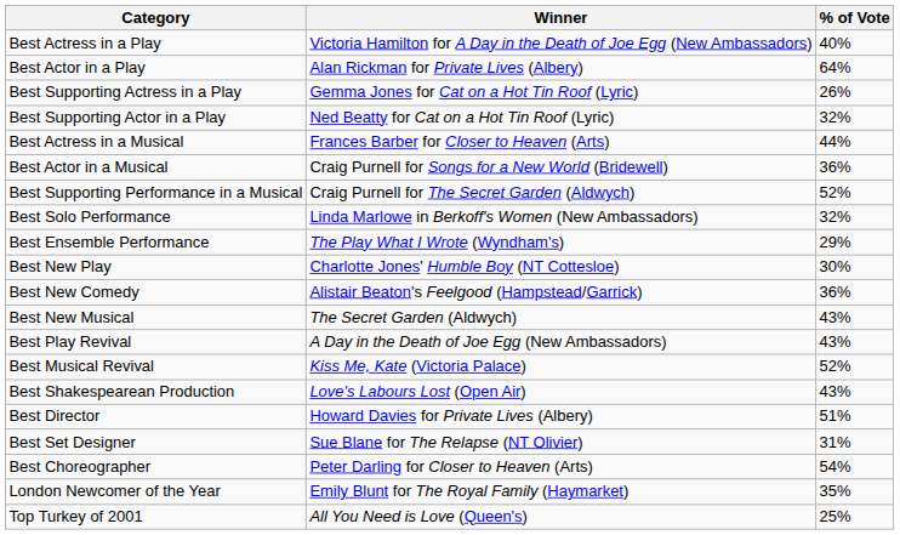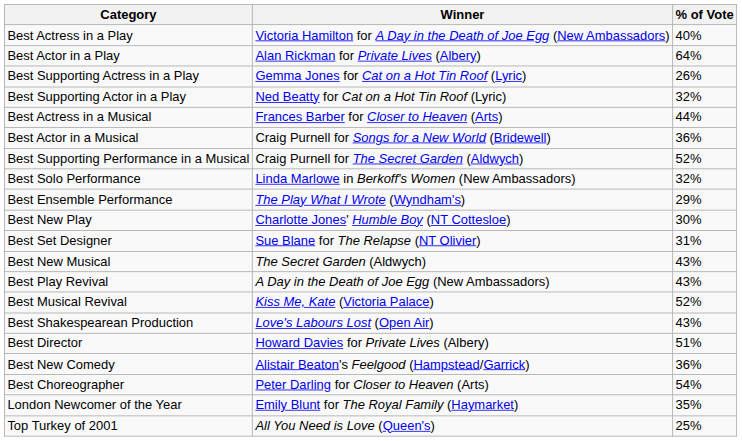rows swapped: Best New Comedy <-> Best Set Designer
